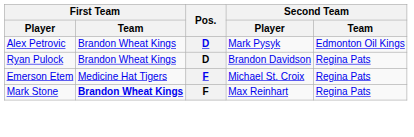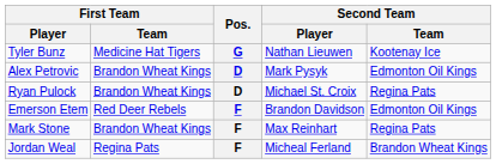+ row: Tyler Bunz | Medicine Hat Tigers | G | Nathan Lieuwen | Kootenay Ice
Ryan Pulock | Second Team / Player: Brandon Davidson -> Michael St. Croix
Emerson Etem | First Team / Team: Medicine Hat Tigers -> Red Deer Rebels
Emerson Etem | Second Team / Player: Michael St. Croix -> Brandon Davidson
Emerson Etem | Second Team / Team: Regina Pats -> Edmonton Oil Kings
Mark Stone | First Team / Team: bold -> normal
+ row: Jordan Weal | Regina Pats | F | Micheal Ferland | Brandon Wheat Kings
